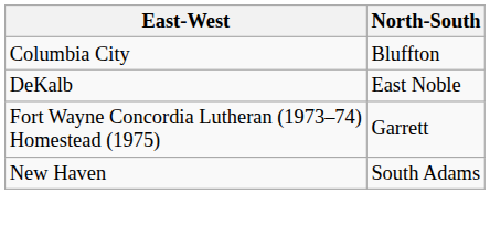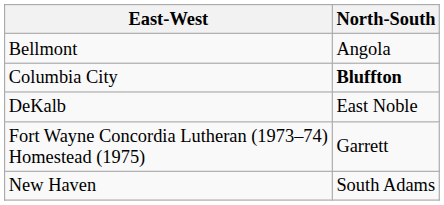+ row: Bellmont | Angola
Columbia City | North-South: normal -> bold
